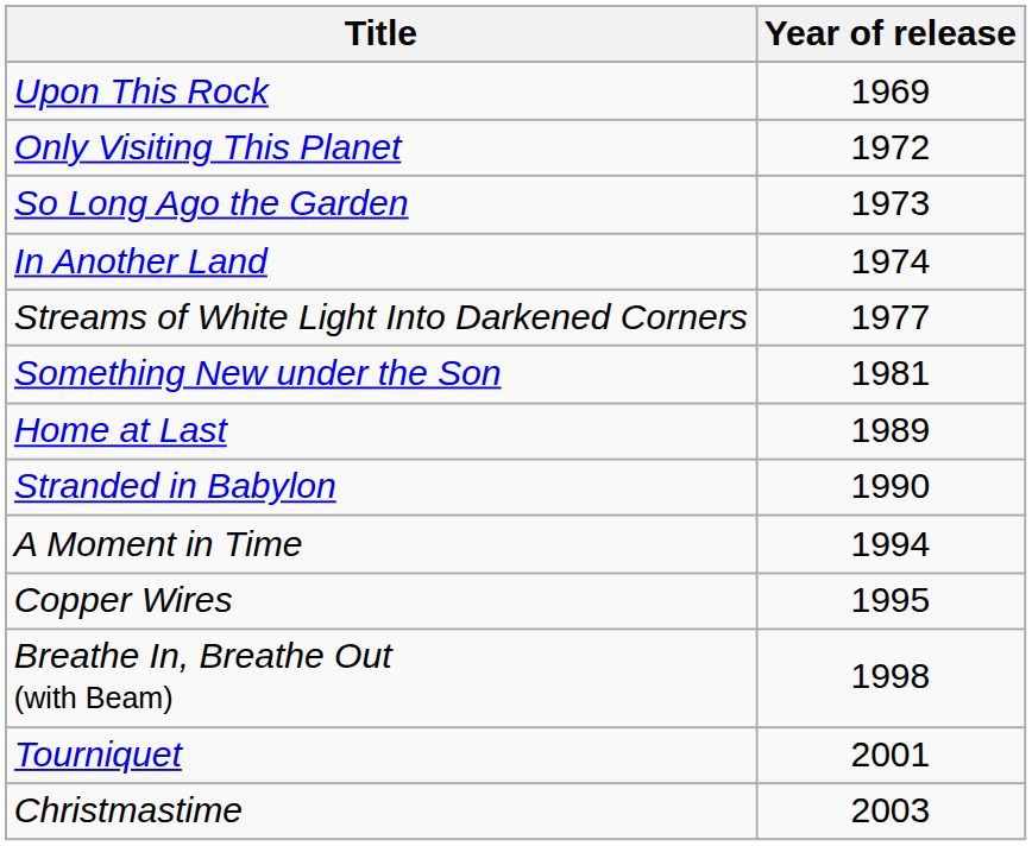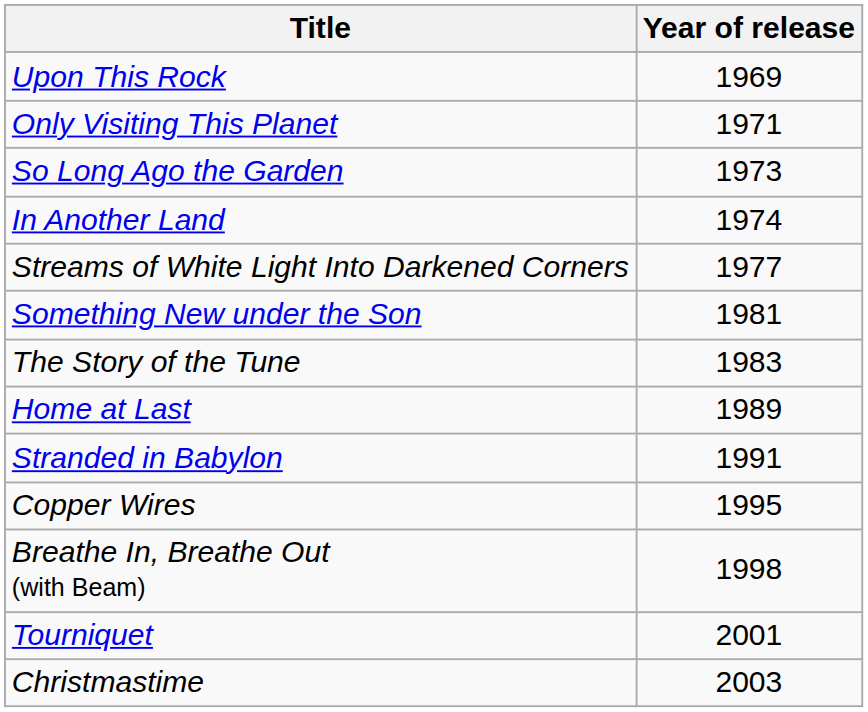Only Visiting This Planet | Year of release: 1972 -> 1971
+ row: The Story of the Tune | 1983
Stranded in Babylon | Year of release: 1990 -> 1991
- row: A Moment in Time | 1994
